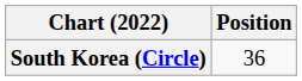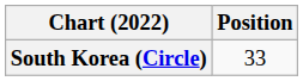South Korea (Circle) | Position: 36 -> 33
